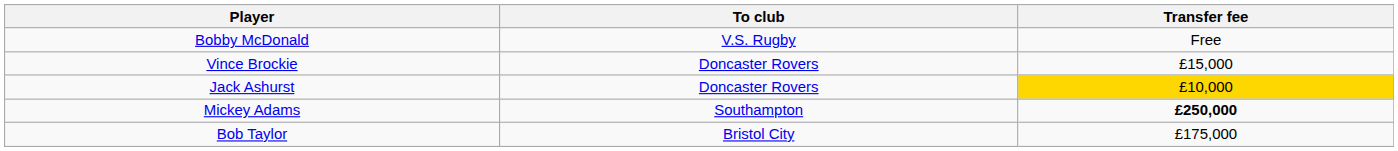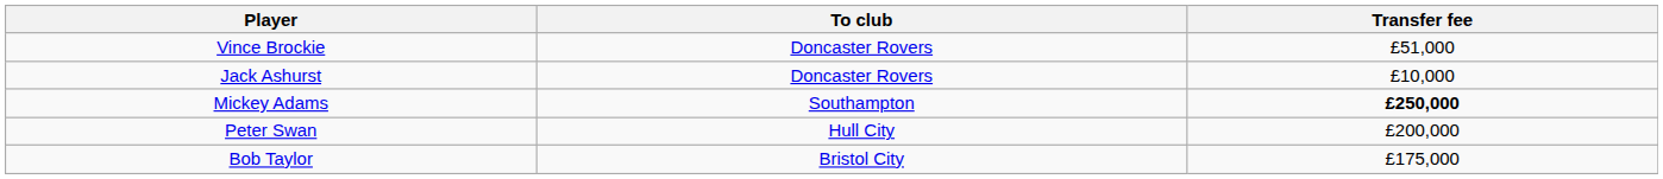- row: Bobby McDonald | V.S. Rugby | Free
Vince Brockie | Transfer fee: £15,000 -> £51,000
Jack Ashurst | Transfer fee: gold background -> no background
+ row: Peter Swan | Hull City | £200,000
